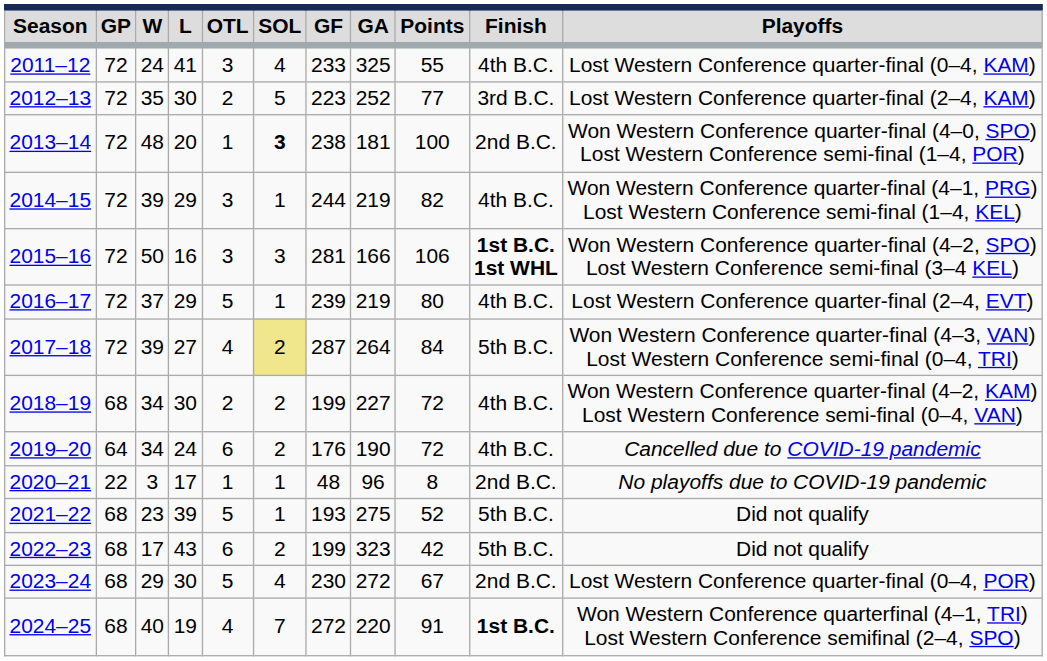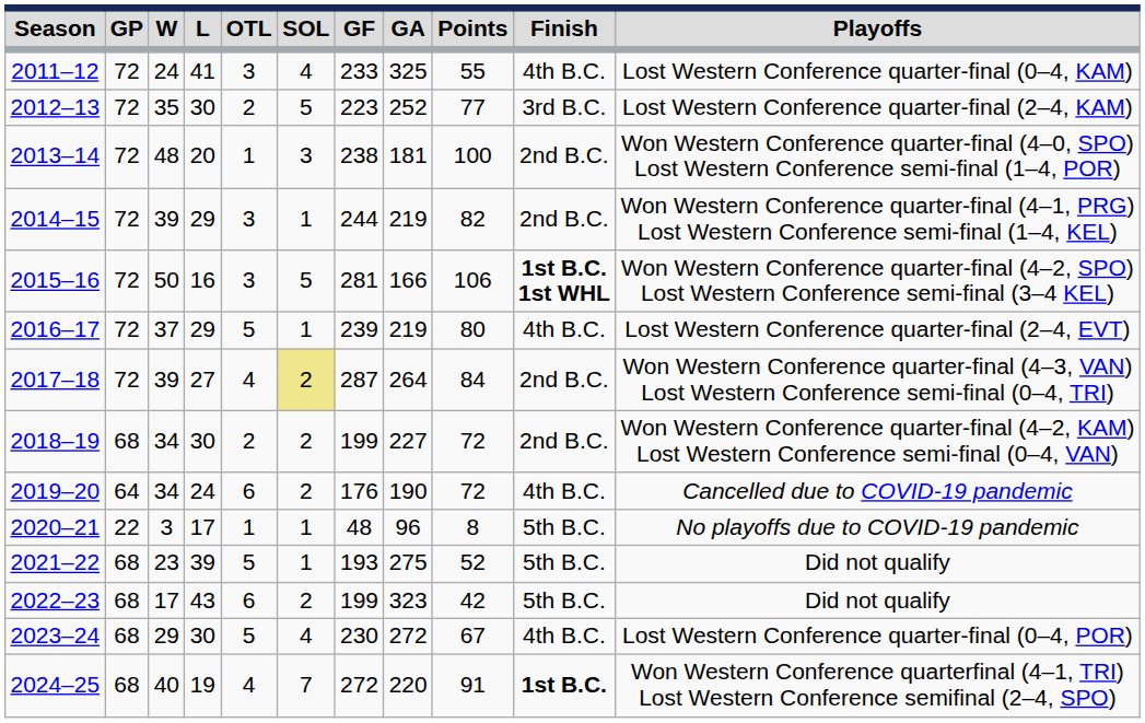2013–14 | SOL: bold -> normal
2014–15 | Finish: 4th B.C. -> 2nd B.C.
2015–16 | SOL: 3 -> 5
2017–18 | Finish: 5th B.C. -> 2nd B.C.
2018–19 | Finish: 4th B.C. -> 2nd B.C.
2020–21 | Finish: 2nd B.C. -> 5th B.C.
2023–24 | Finish: 2nd B.C. -> 4th B.C.
